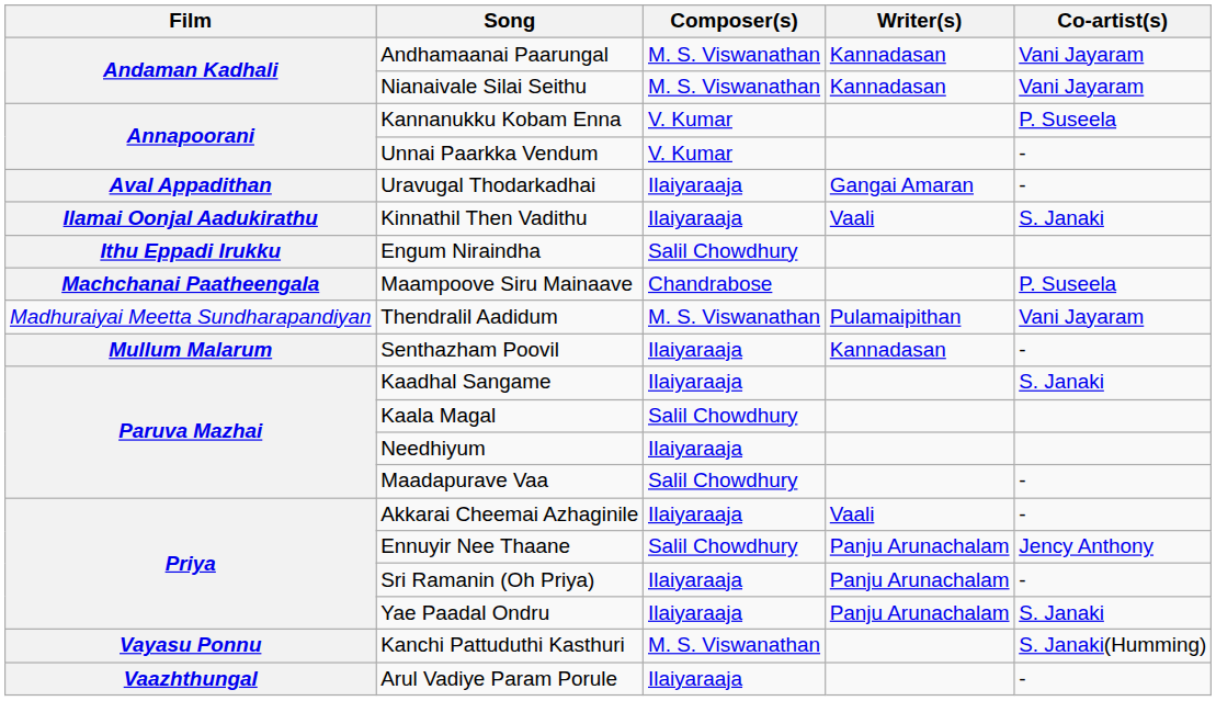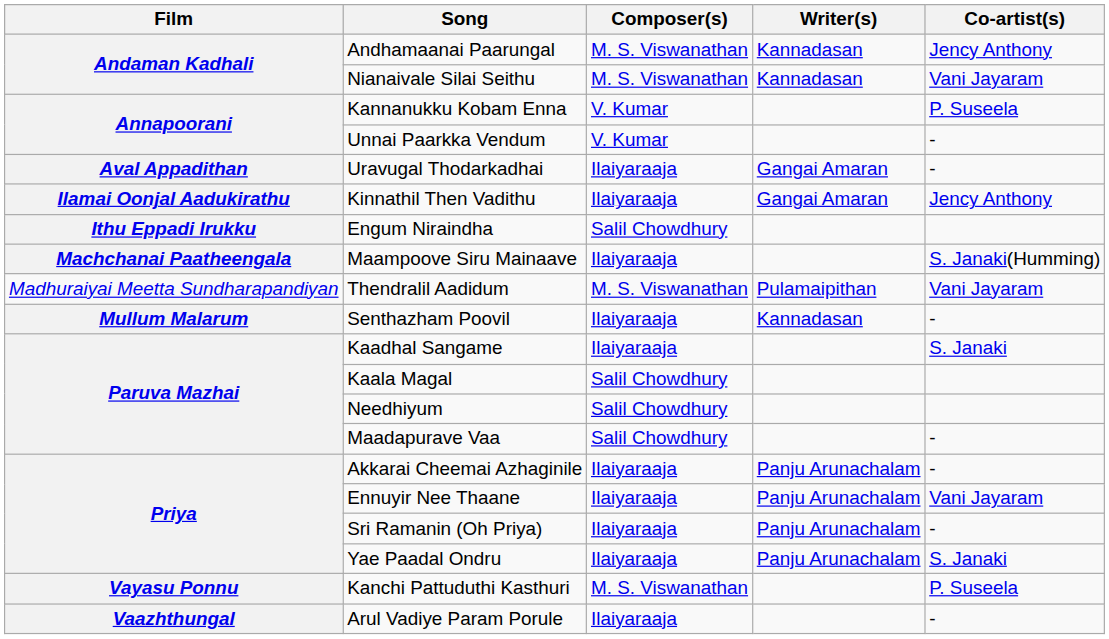Andhamaanai Paarungal | Co-artist(s): Vani Jayaram -> Jency Anthony
Kinnathil Then Vadithu | Writer(s): Vaali -> Gangai Amaran
Kinnathil Then Vadithu | Co-artist(s): S. Janaki -> Jency Anthony
Maampoove Siru Mainaave | Composer(s): Chandrabose -> Ilaiyaraaja
Maampoove Siru Mainaave | Co-artist(s): P. Suseela -> S. Janaki(Humming)
Needhiyum | Composer(s): Ilaiyaraaja -> Salil Chowdhury
Akkarai Cheemai Azhaginile | Writer(s): Vaali -> Panju Arunachalam
Ennuyir Nee Thaane | Composer(s): Salil Chowdhury -> Ilaiyaraaja
Ennuyir Nee Thaane | Co-artist(s): Jency Anthony -> Vani Jayaram
Kanchi Pattuduthi Kasthuri | Co-artist(s): S. Janaki(Humming) -> P. Suseela
